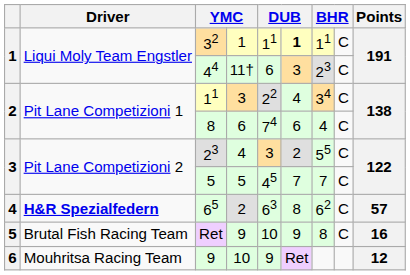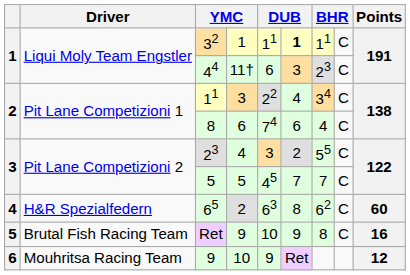65 | Driver: bold -> normal
65 | Points: 57 -> 60
